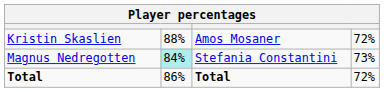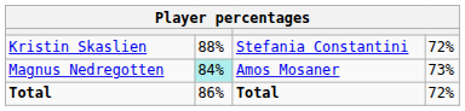Kristin Skaslien | column 3: Amos Mosaner -> Stefania Constantini
Magnus Nedregotten | column 3: Stefania Constantini -> Amos Mosaner
